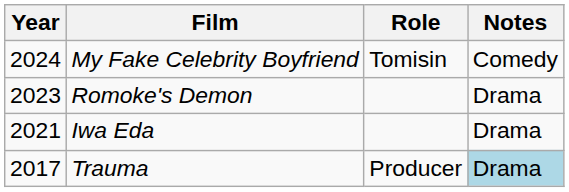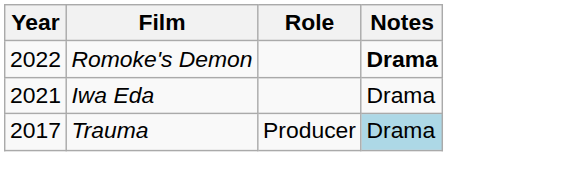- row: 2024 | My Fake Celebrity Boyfriend | Tomisin | Comedy
Romoke's Demon | Year: 2023 -> 2022
Romoke's Demon | Notes: normal -> bold
